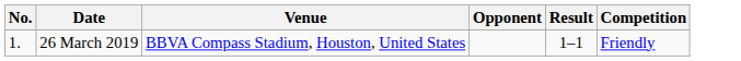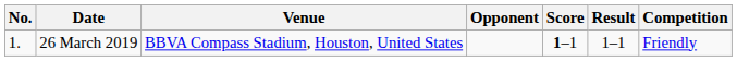+ column: Score | 1–1
